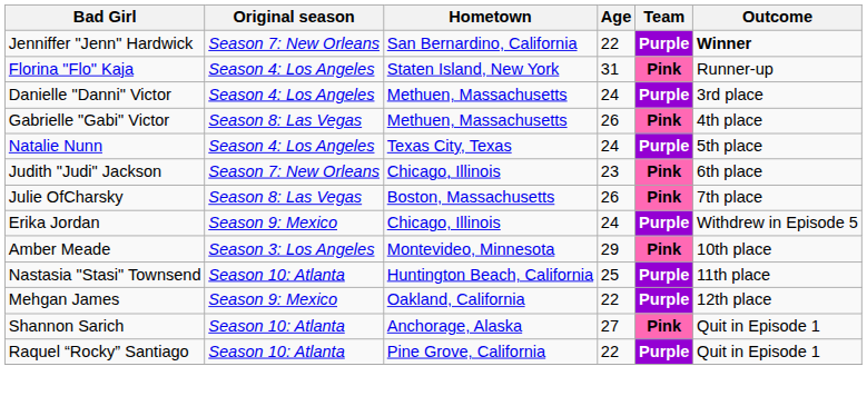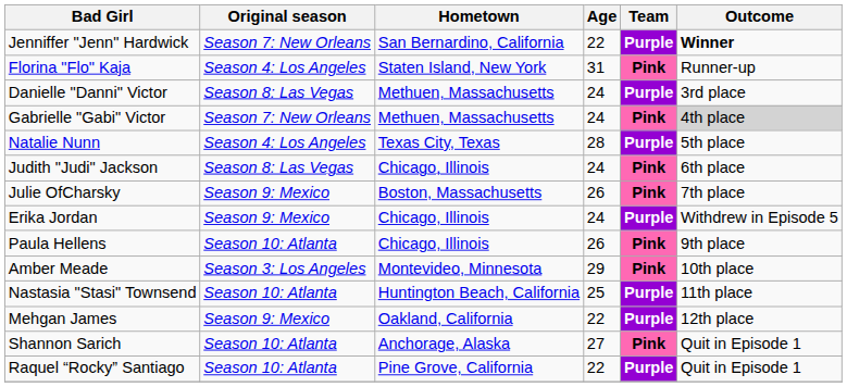Danielle "Danni" Victor | Original season: Season 4: Los Angeles -> Season 8: Las Vegas
Gabrielle "Gabi" Victor | Original season: Season 8: Las Vegas -> Season 7: New Orleans
Gabrielle "Gabi" Victor | Age: 26 -> 24
Gabrielle "Gabi" Victor | Outcome: no background -> lightgrey background
Natalie Nunn | Age: 24 -> 28
Judith "Judi" Jackson | Original season: Season 7: New Orleans -> Season 8: Las Vegas
Judith "Judi" Jackson | Age: 23 -> 24
Julie OfCharsky | Original season: Season 8: Las Vegas -> Season 9: Mexico
+ row: Paula Hellens | Season 10: Atlanta | Chicago, Illinois | 26 | Pink | 9th place
